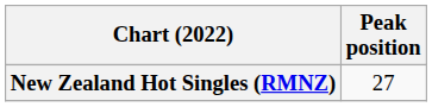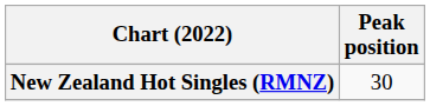New Zealand Hot Singles (RMNZ) | Peak position: 27 -> 30
